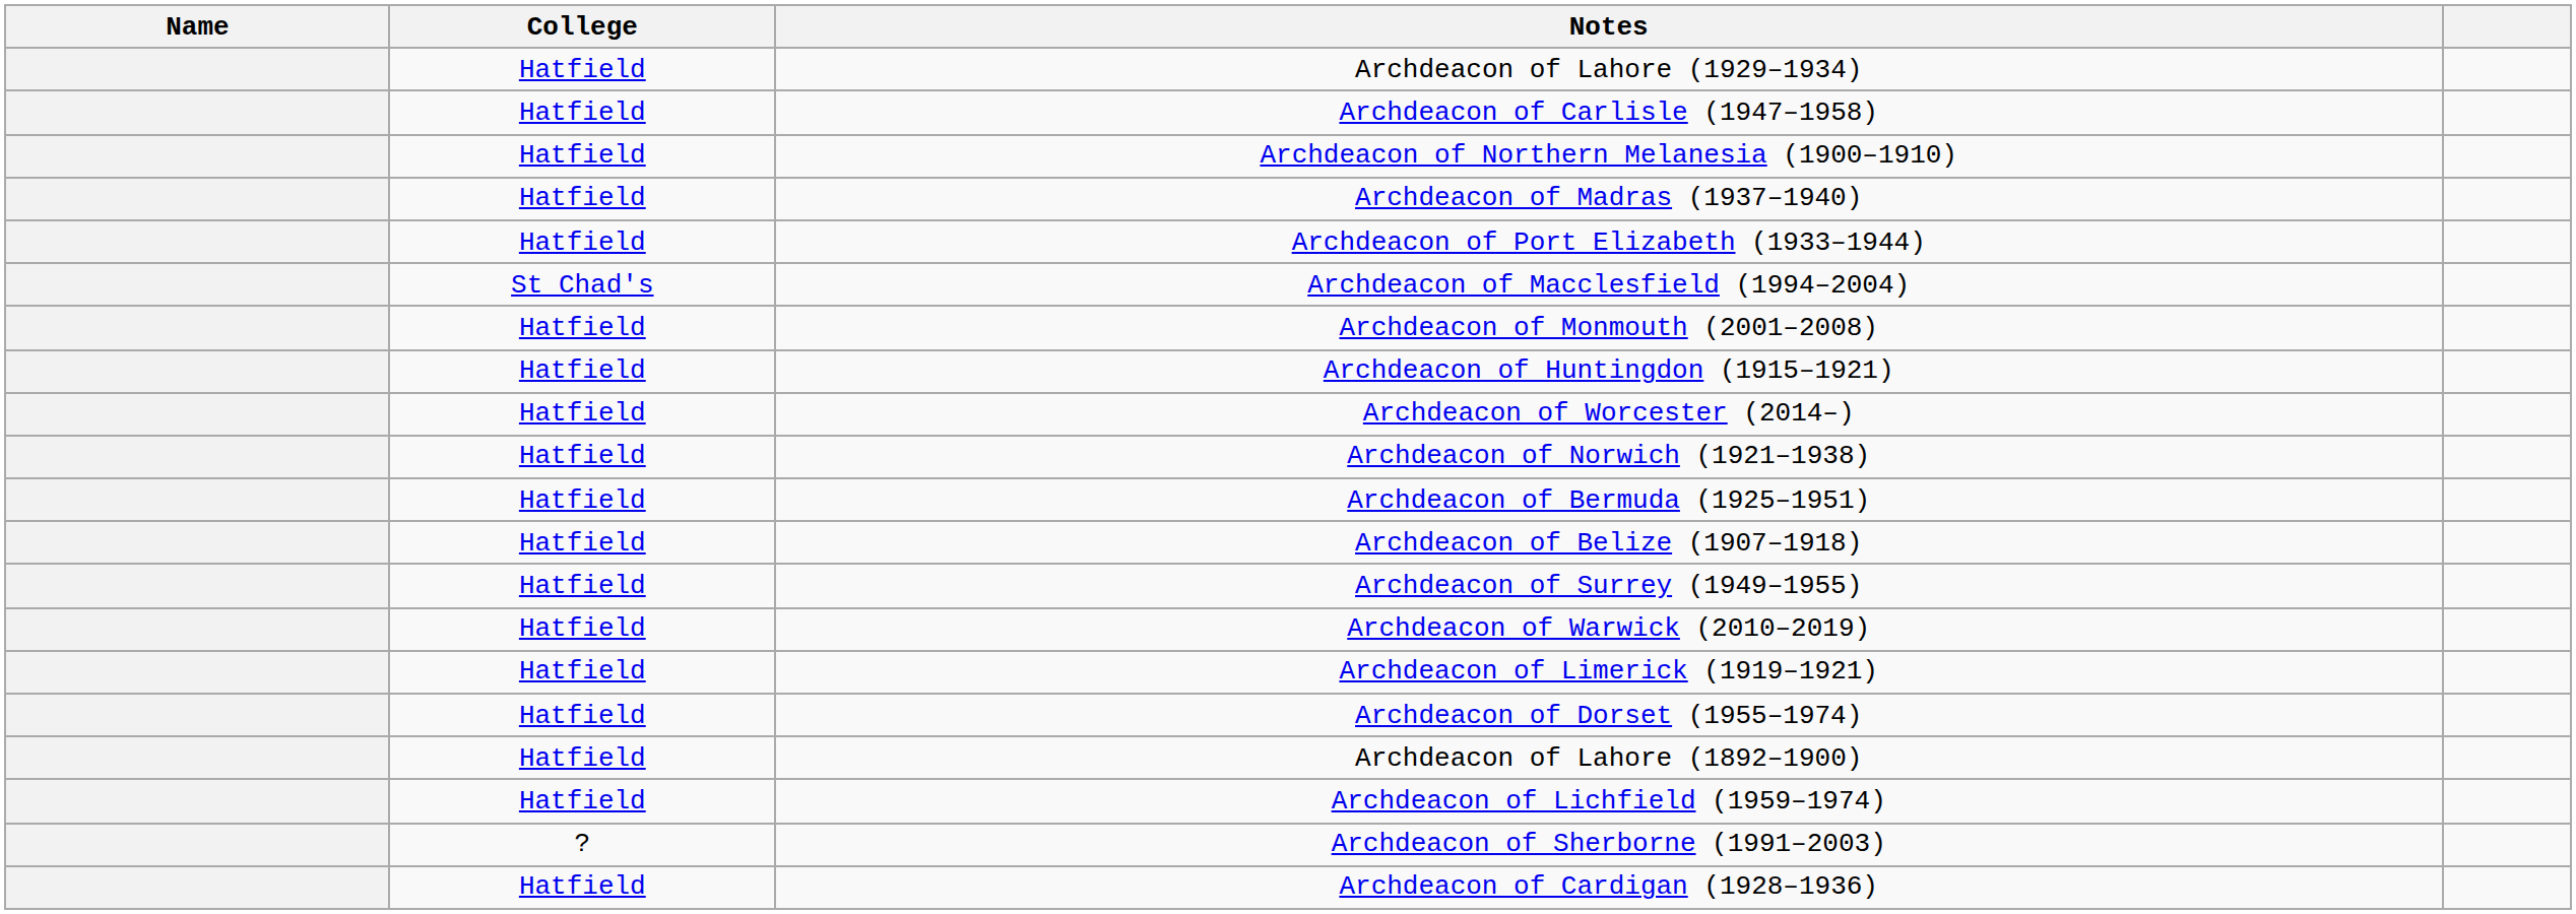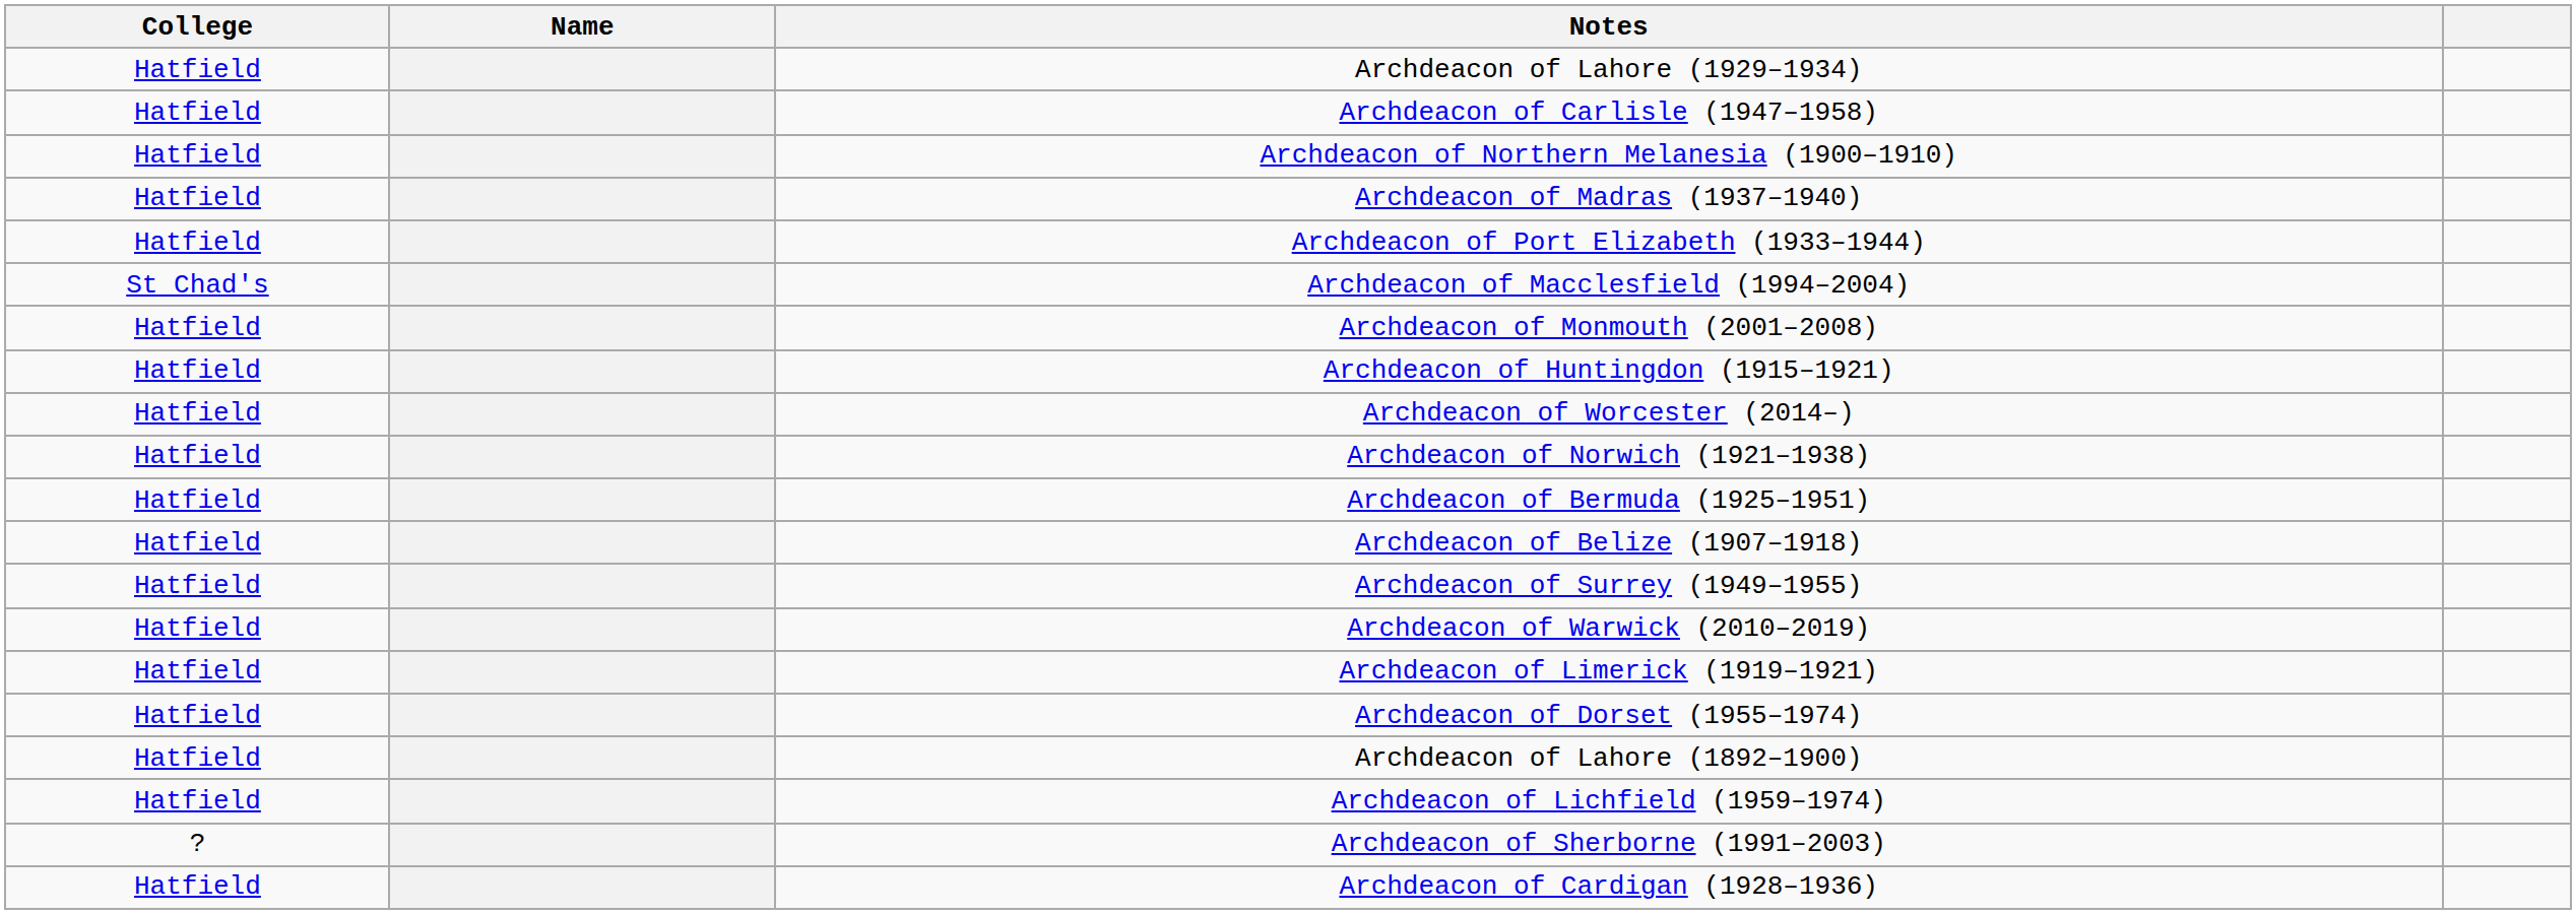columns swapped: Name <-> College
